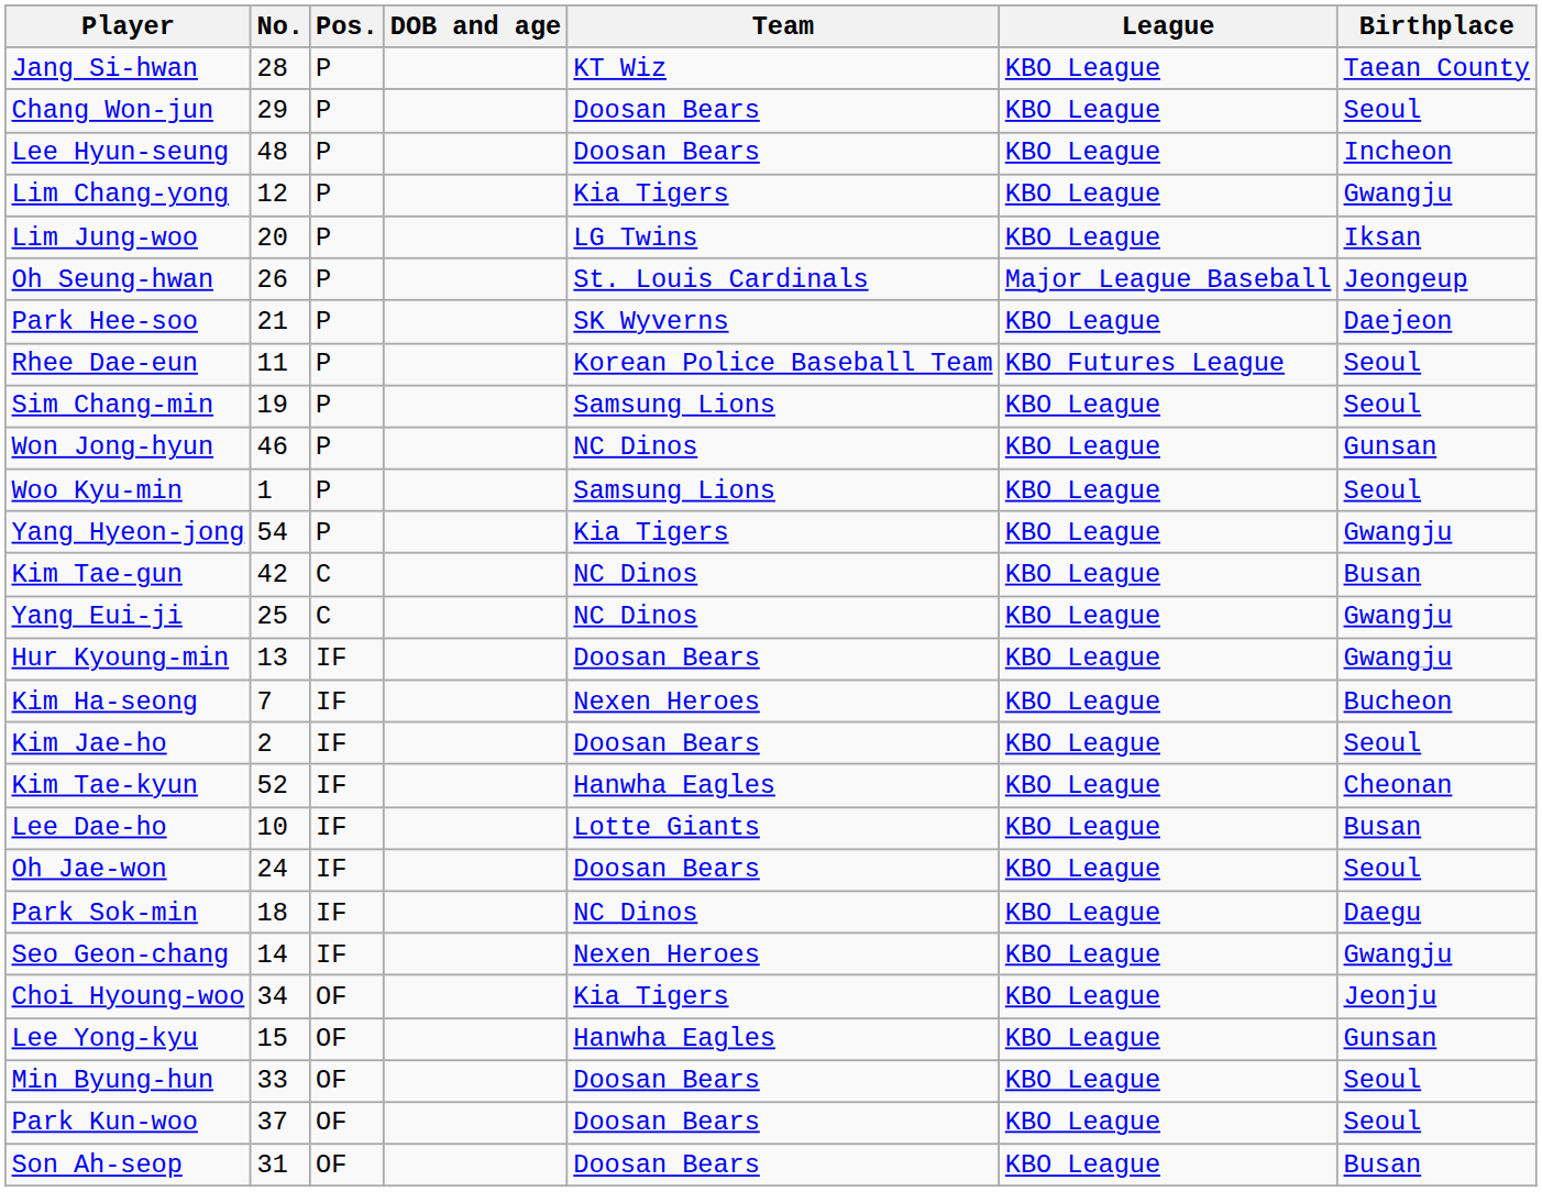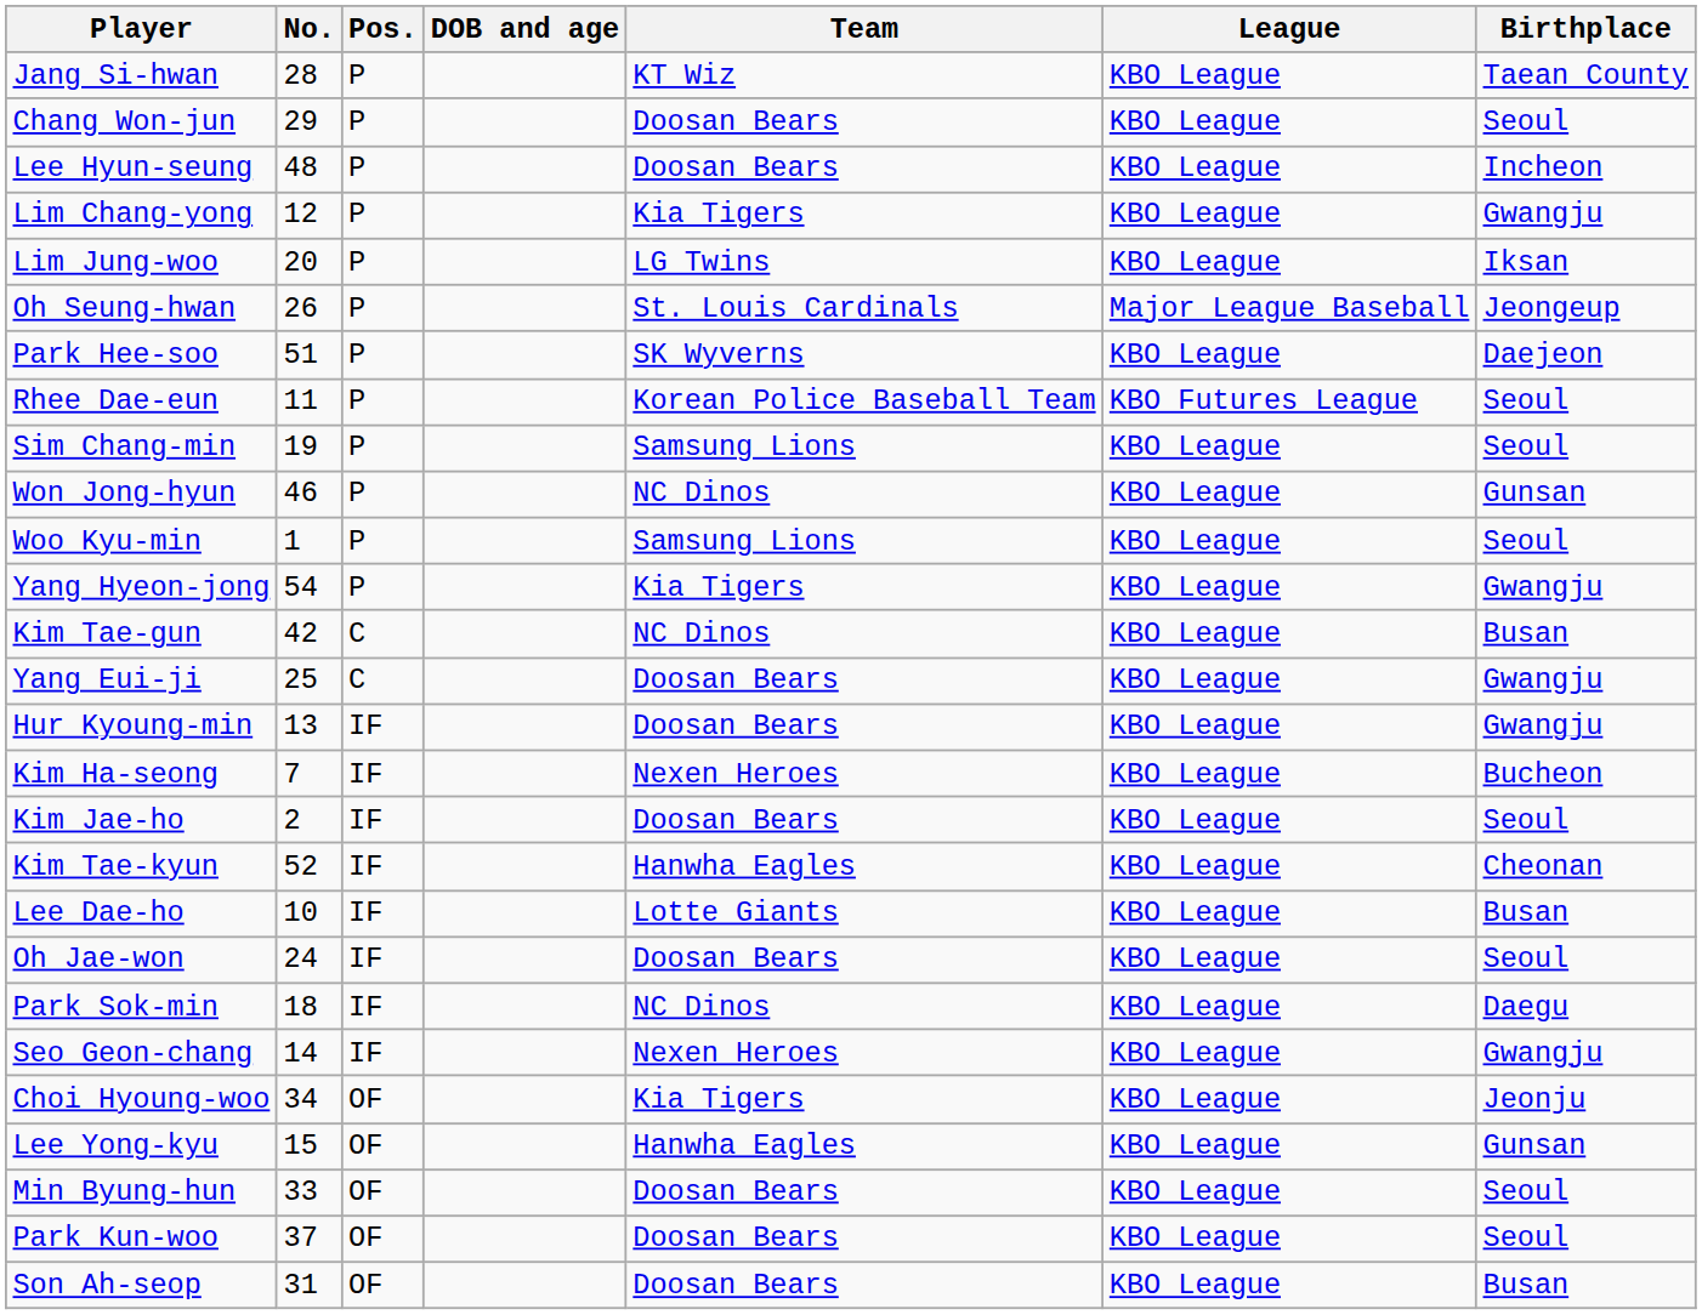Park Hee-soo | No.: 21 -> 51
Yang Eui-ji | Team: NC Dinos -> Doosan Bears
